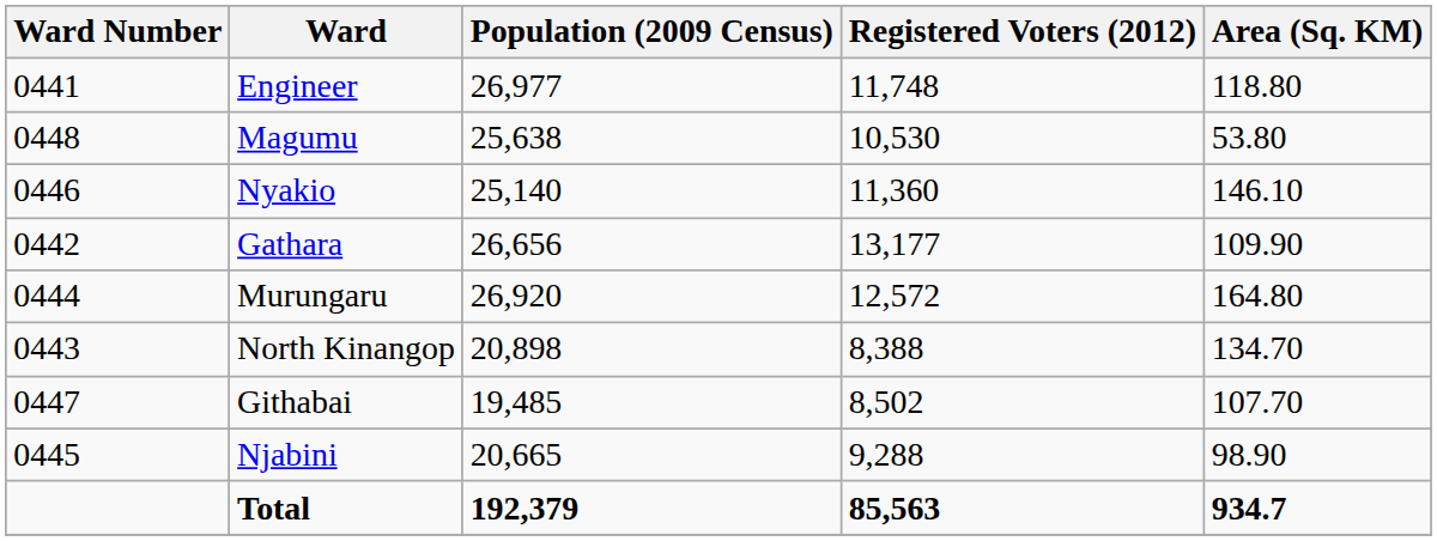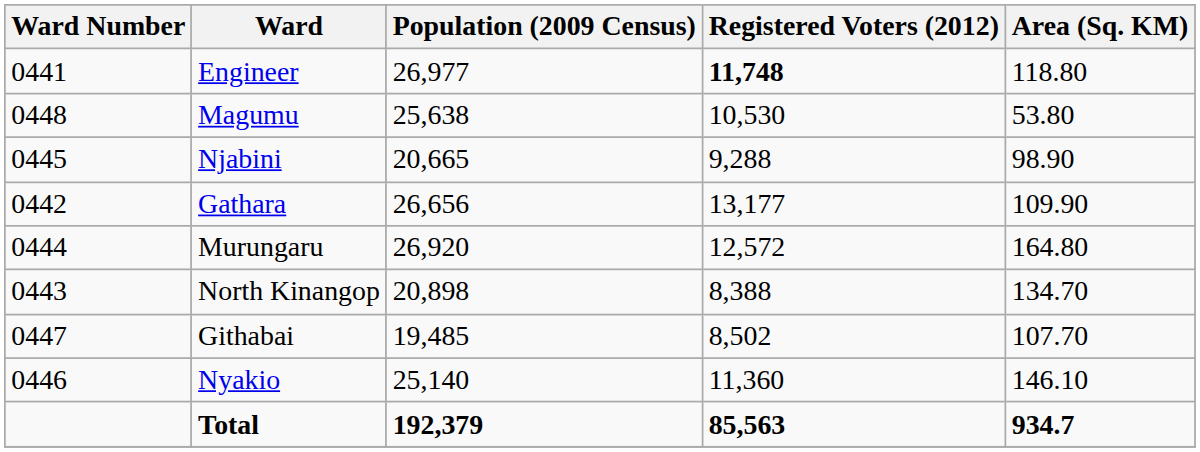Engineer | Registered Voters (2012): normal -> bold
rows swapped: Njabini <-> Nyakio
